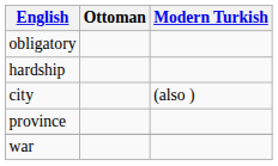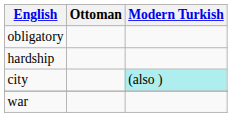city | Modern Turkish: no background -> paleturquoise background
- row: province
